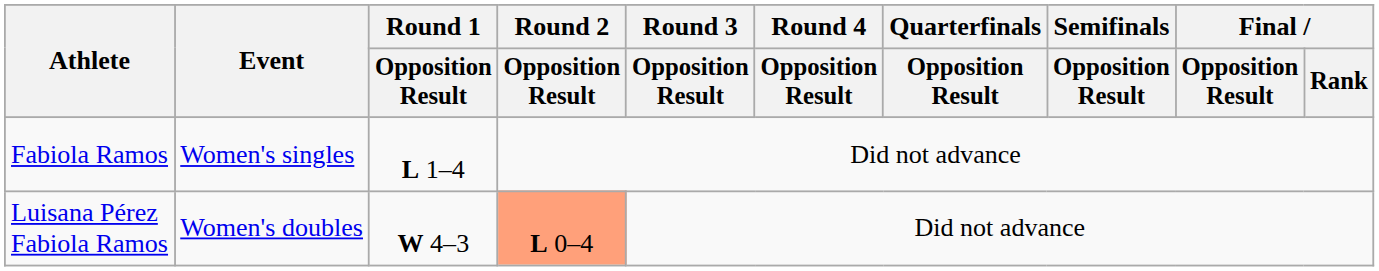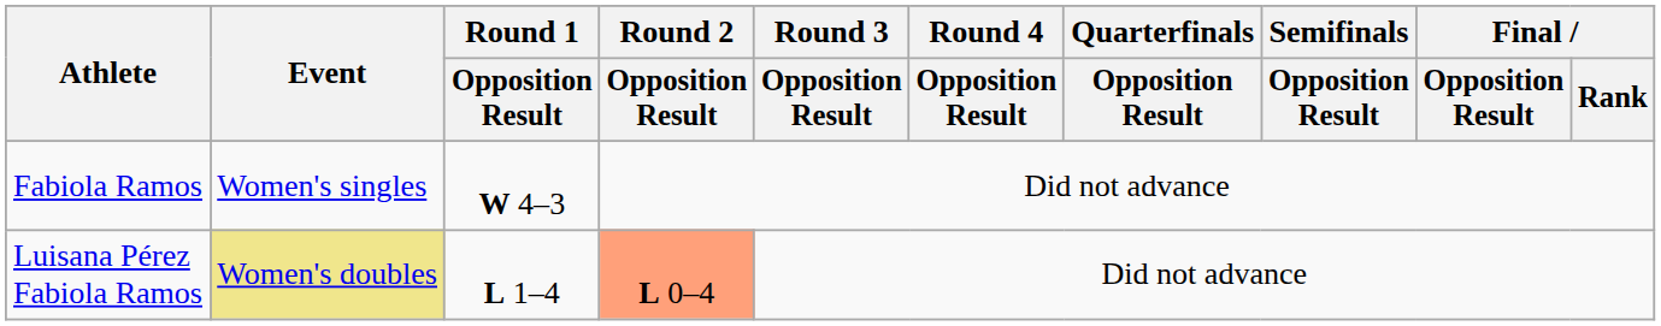Fabiola Ramos | Round 1 / Opposition Result: L 1–4 -> W 4–3
Luisana Pérez Fabiola Ramos | Event: no background -> khaki background
Luisana Pérez Fabiola Ramos | Round 1 / Opposition Result: W 4–3 -> L 1–4
